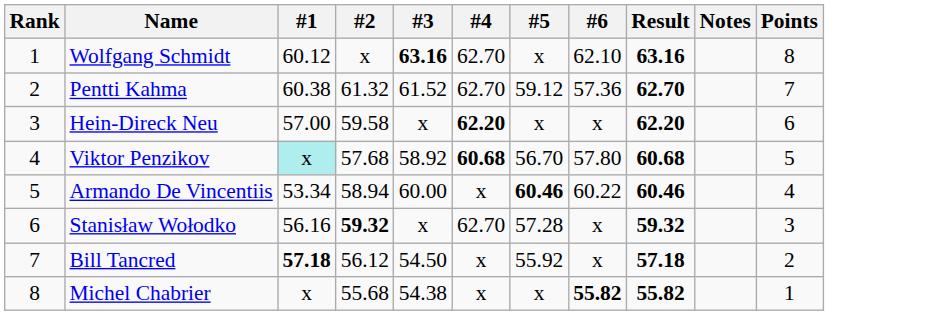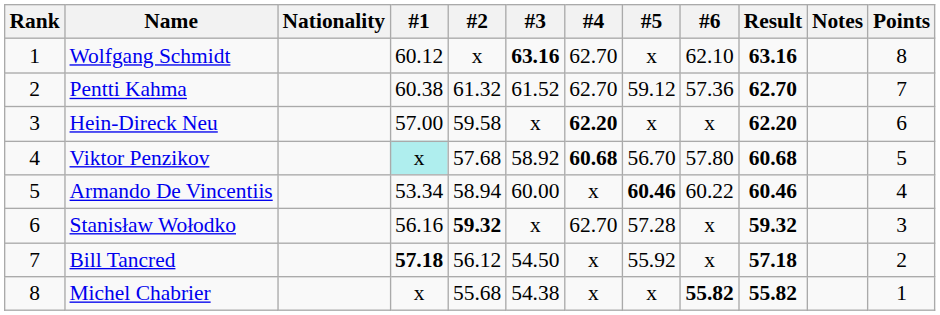+ column: Nationality
